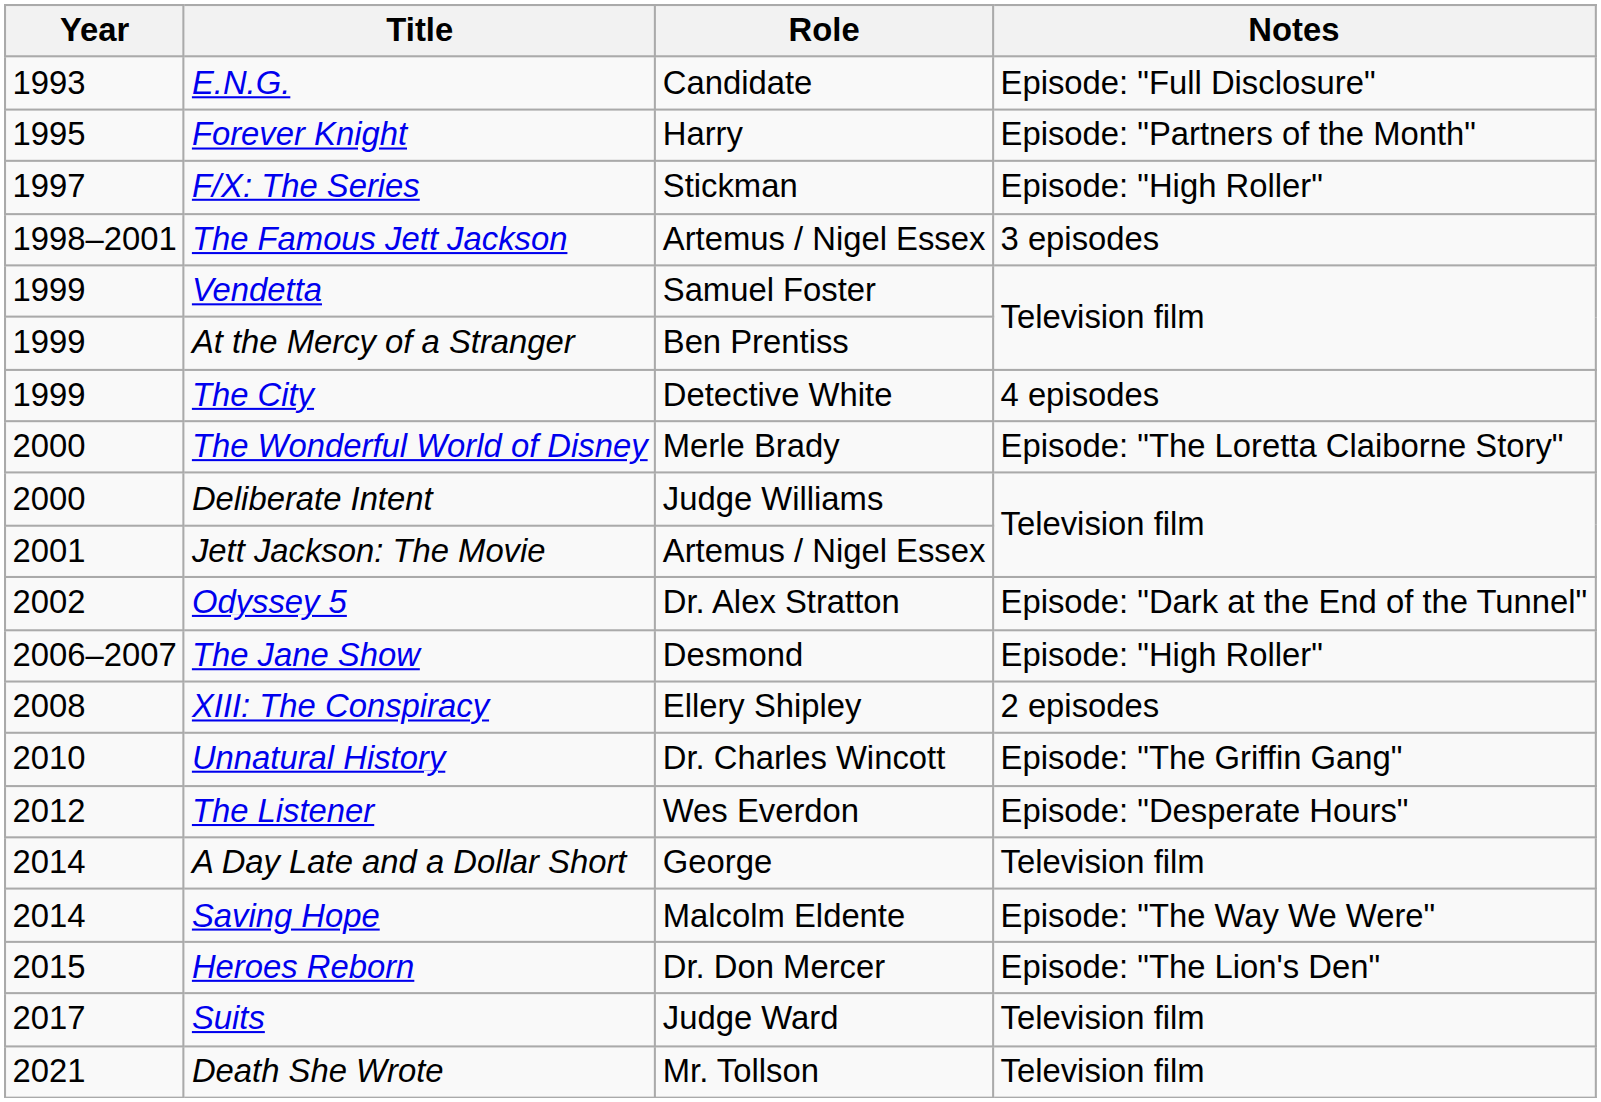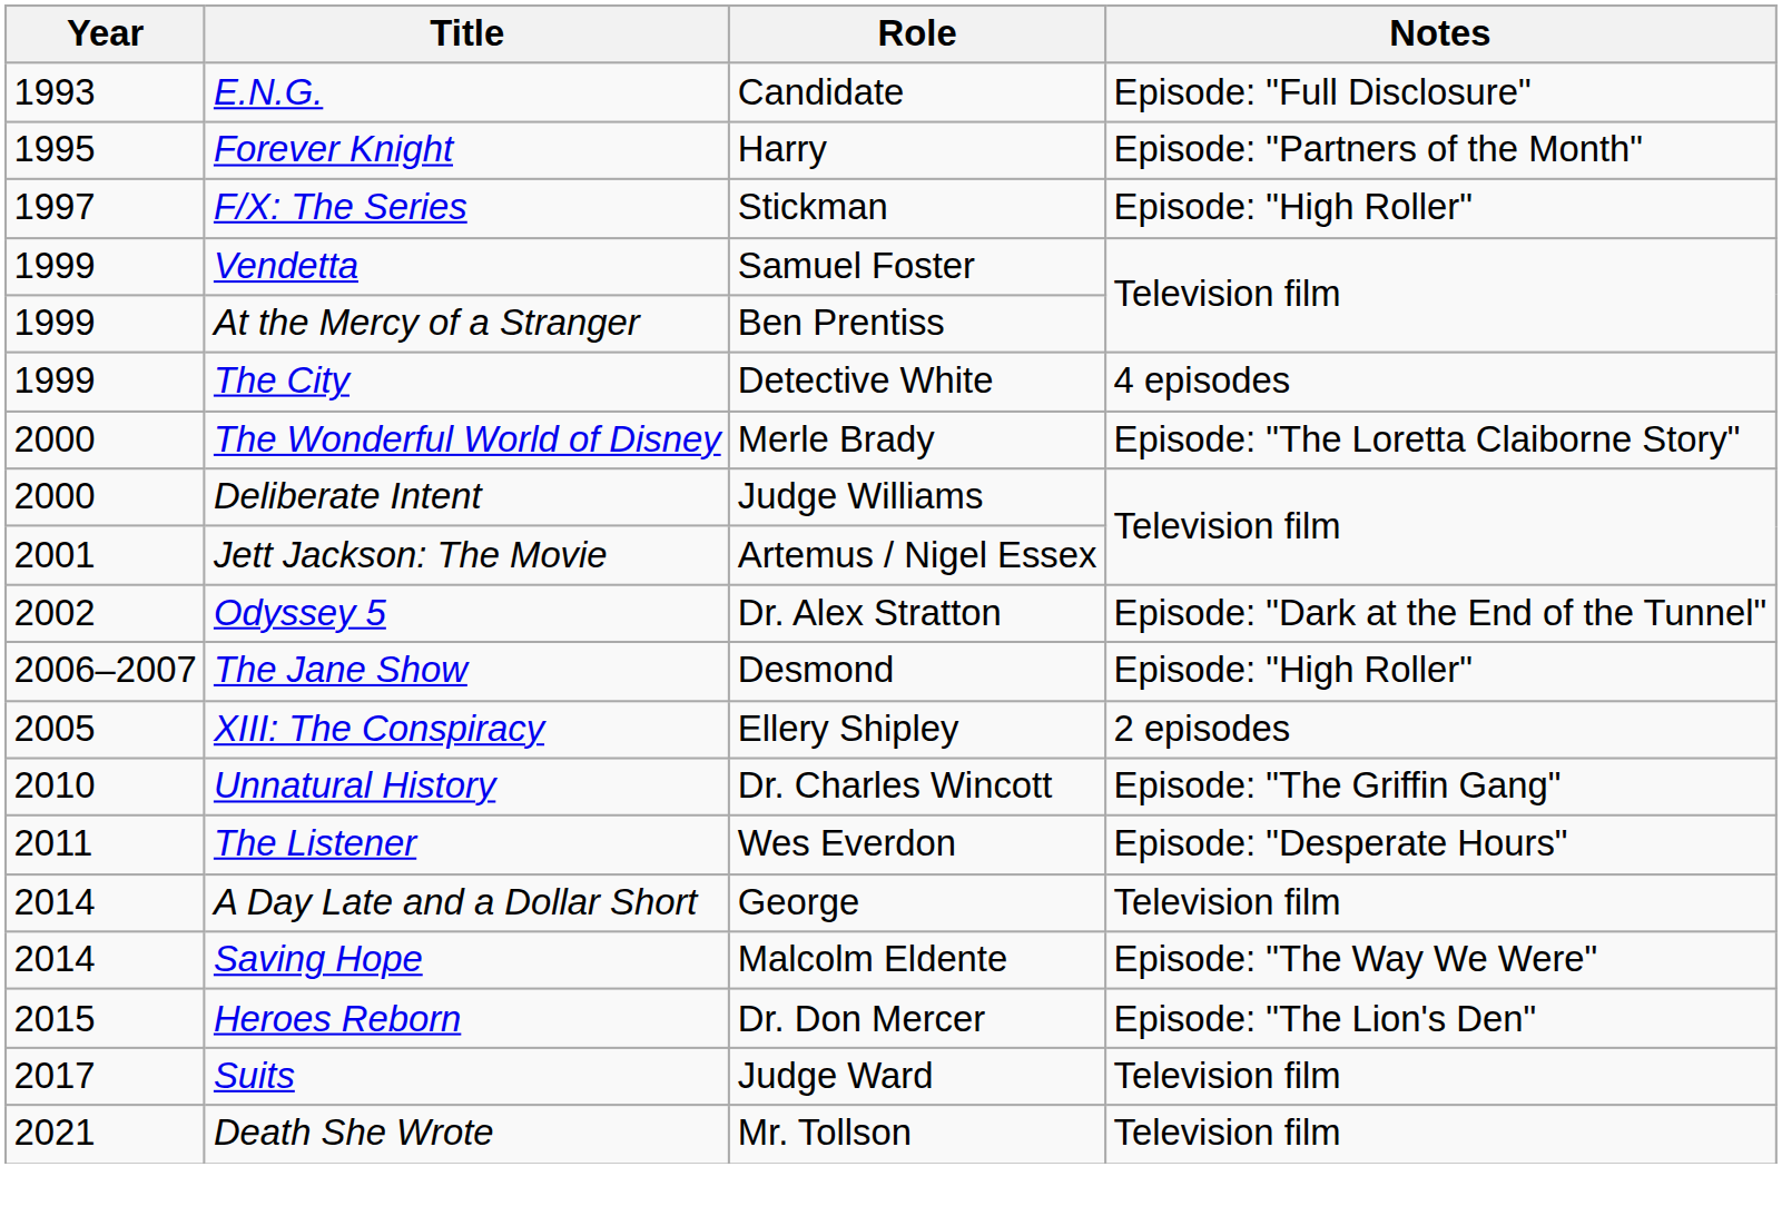- row: 1998–2001 | The Famous Jett Jackson | Artemus / Nigel Essex | 3 episodes
XIII: The Conspiracy | Year: 2008 -> 2005
The Listener | Year: 2012 -> 2011
